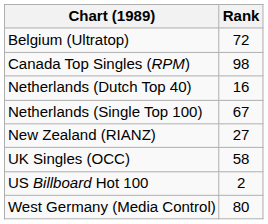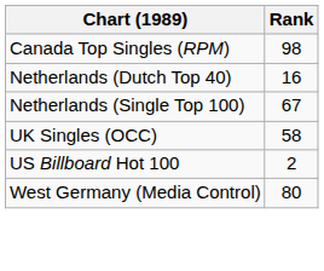- row: Belgium (Ultratop) | 72
- row: New Zealand (RIANZ) | 27
